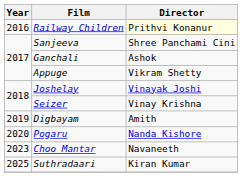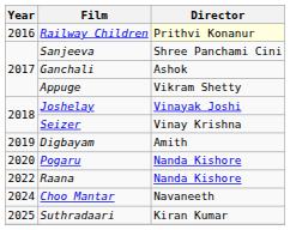+ row: 2022 | Raana | Nanda Kishore
Choo Mantar | Year: 2023 -> 2024
